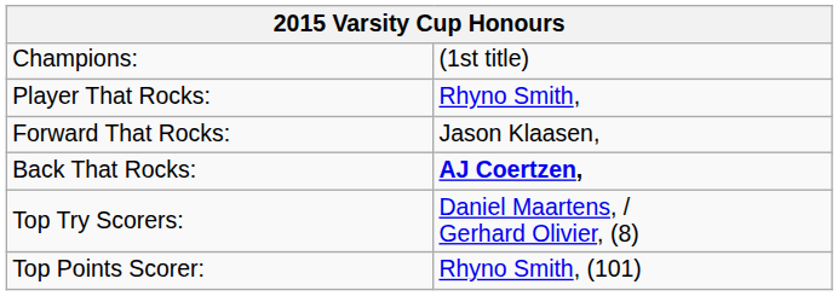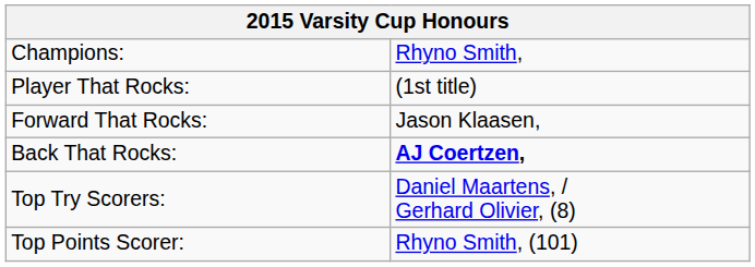Champions: | column 2: (1st title) -> Rhyno Smith,
Player That Rocks: | column 2: Rhyno Smith, -> (1st title)
